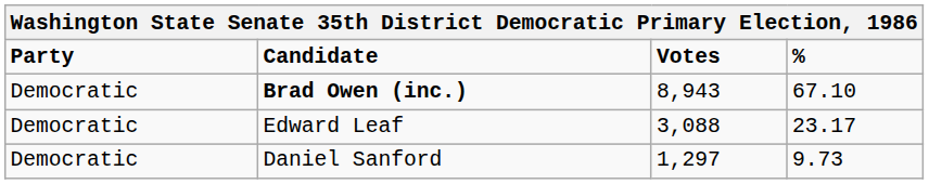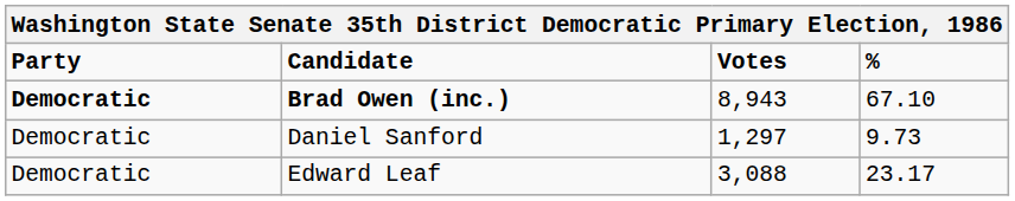Brad Owen (inc.) | Party: normal -> bold
rows swapped: Edward Leaf <-> Daniel Sanford
